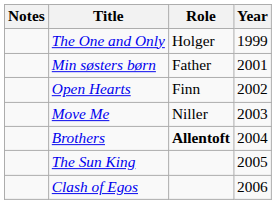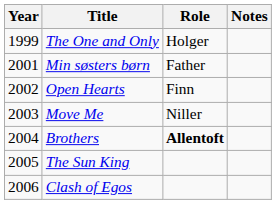columns swapped: Year <-> Notes
